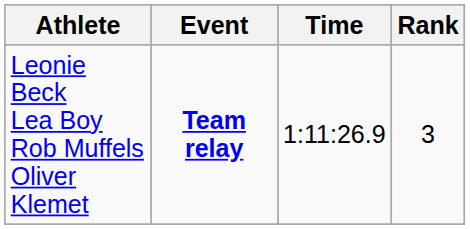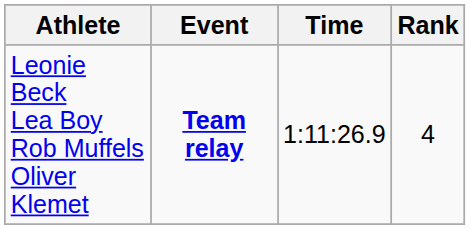Leonie Beck Lea Boy Rob Muffels Oliver Klemet | Rank: 3 -> 4
